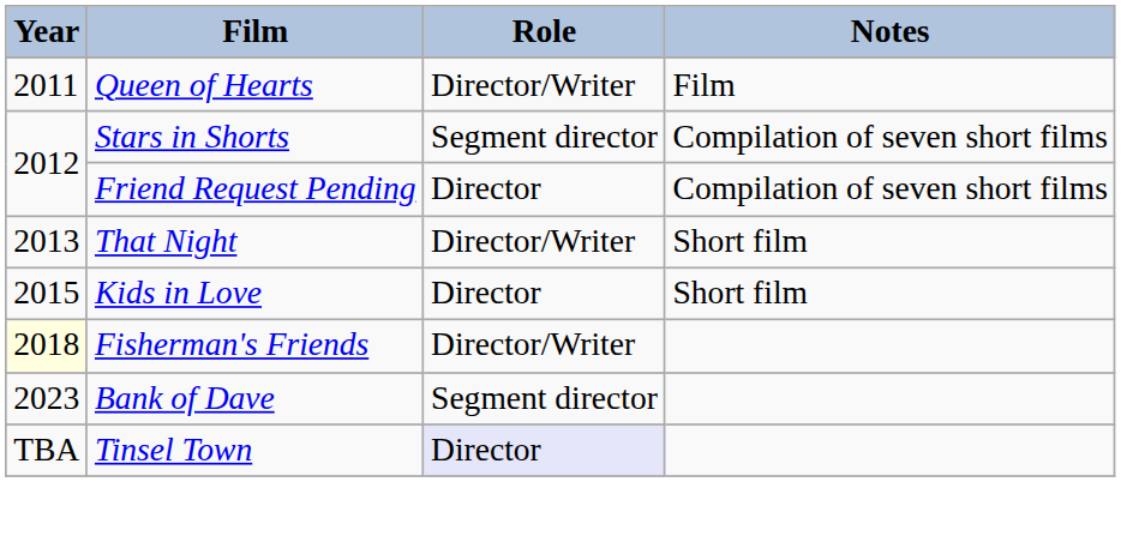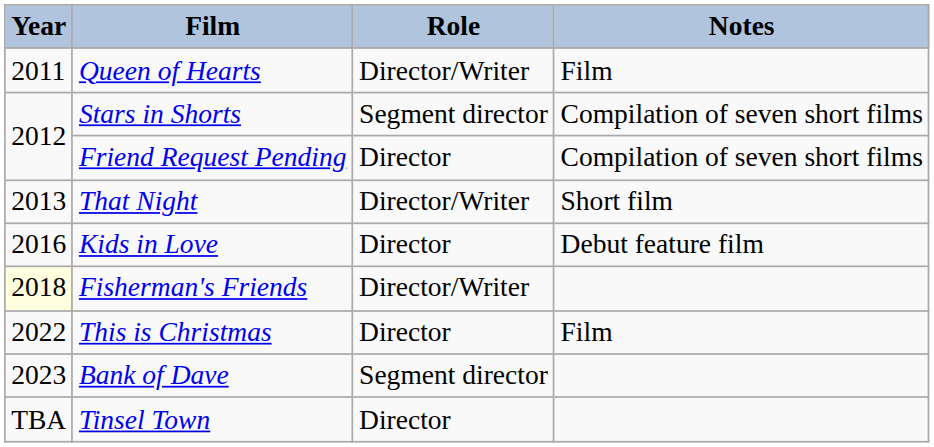Kids in Love | Year: 2015 -> 2016
Kids in Love | Notes: Short film -> Debut feature film
+ row: 2022 | This is Christmas | Director | Film
Tinsel Town | Role: lavender background -> no background
